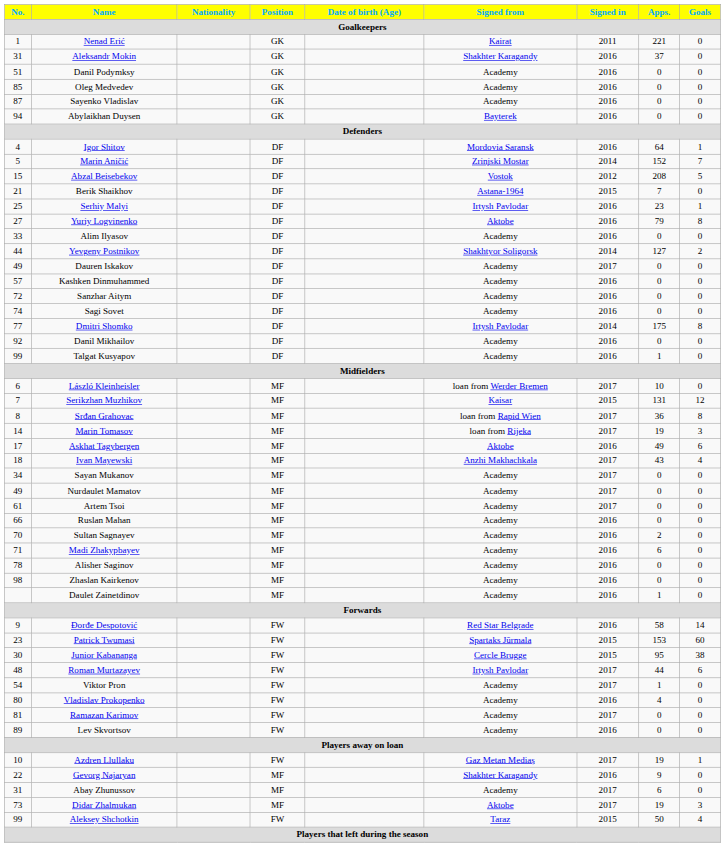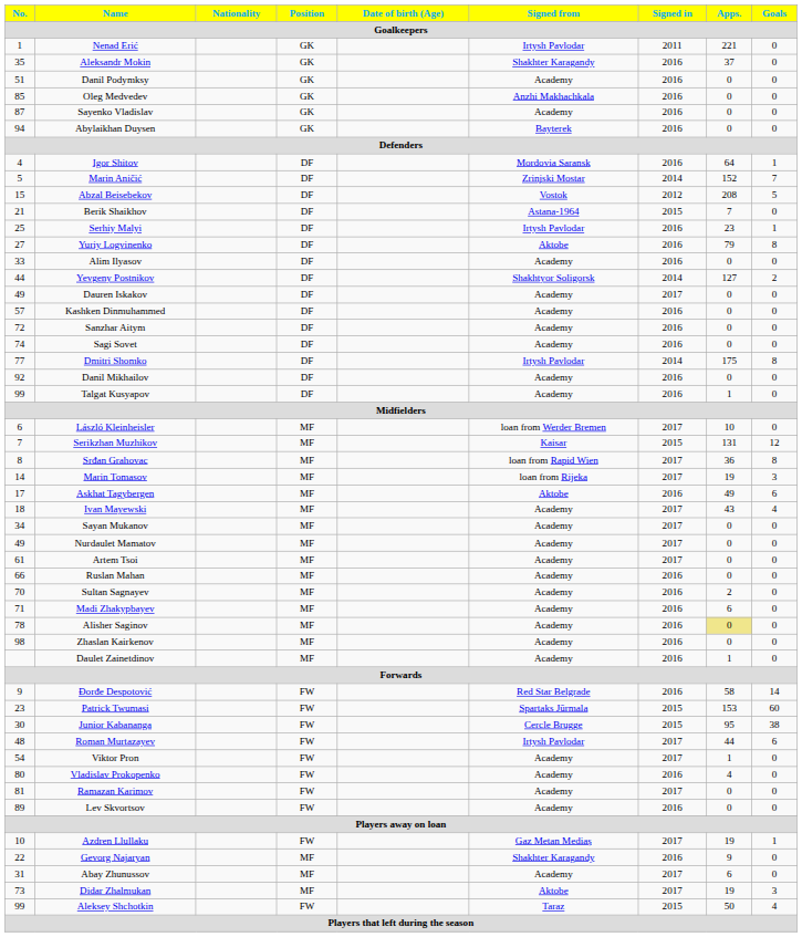Nenad Erić | Signed from: Kairat -> Irtysh Pavlodar
Aleksandr Mokin | No.: 31 -> 35
Oleg Medvedev | Signed from: Academy -> Anzhi Makhachkala
Ivan Mayewski | Signed from: Anzhi Makhachkala -> Academy
Alisher Saginov | Apps.: no background -> khaki background
